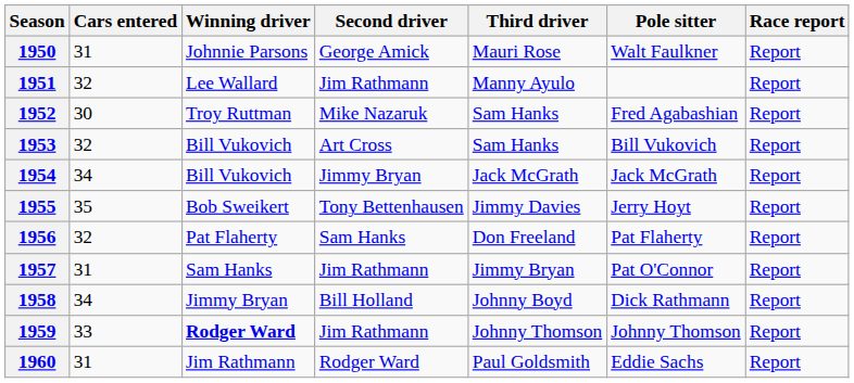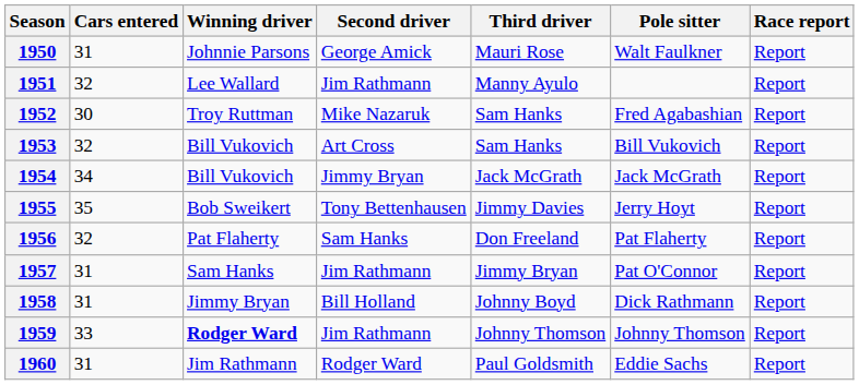1958 | Cars entered: 34 -> 31
